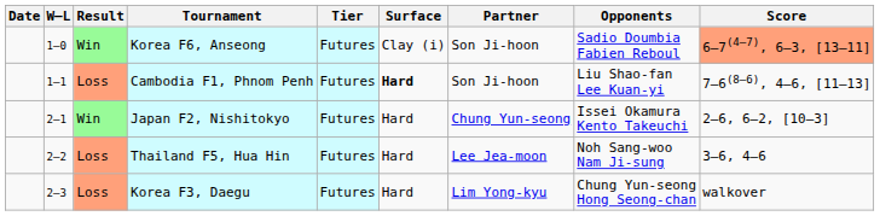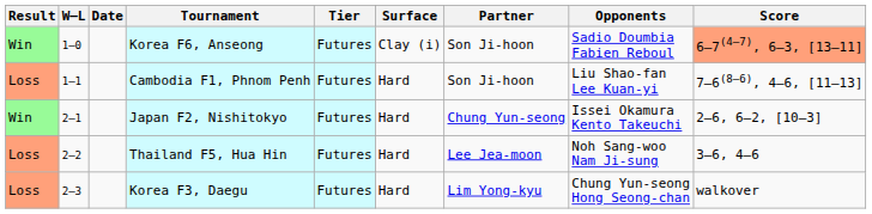columns swapped: Result <-> Date
Cambodia F1, Phnom Penh | Surface: bold -> normal
